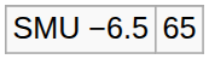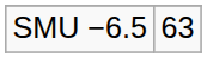SMU −6.5 | column 2: 65 -> 63
